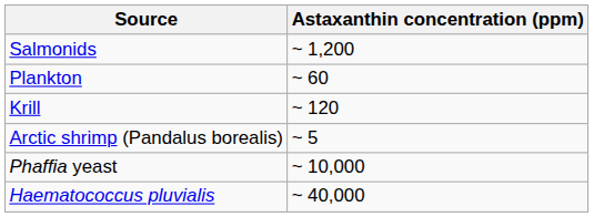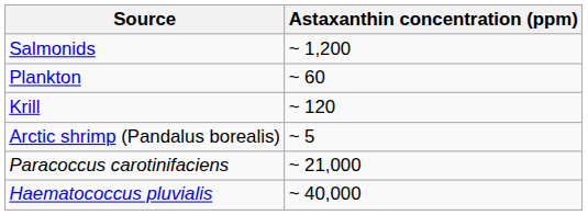- row: Phaffia yeast | ~ 10,000
+ row: Paracoccus carotinifaciens | ~ 21,000
